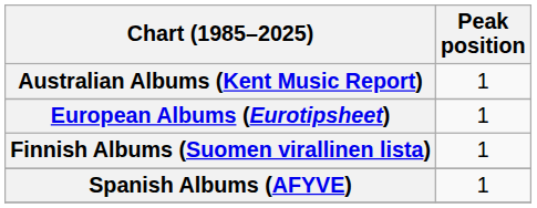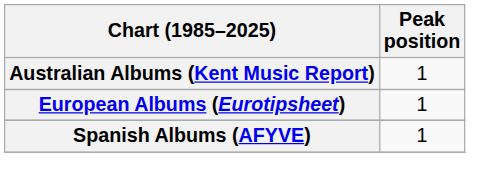- row: Finnish Albums (Suomen virallinen lista) | 1
